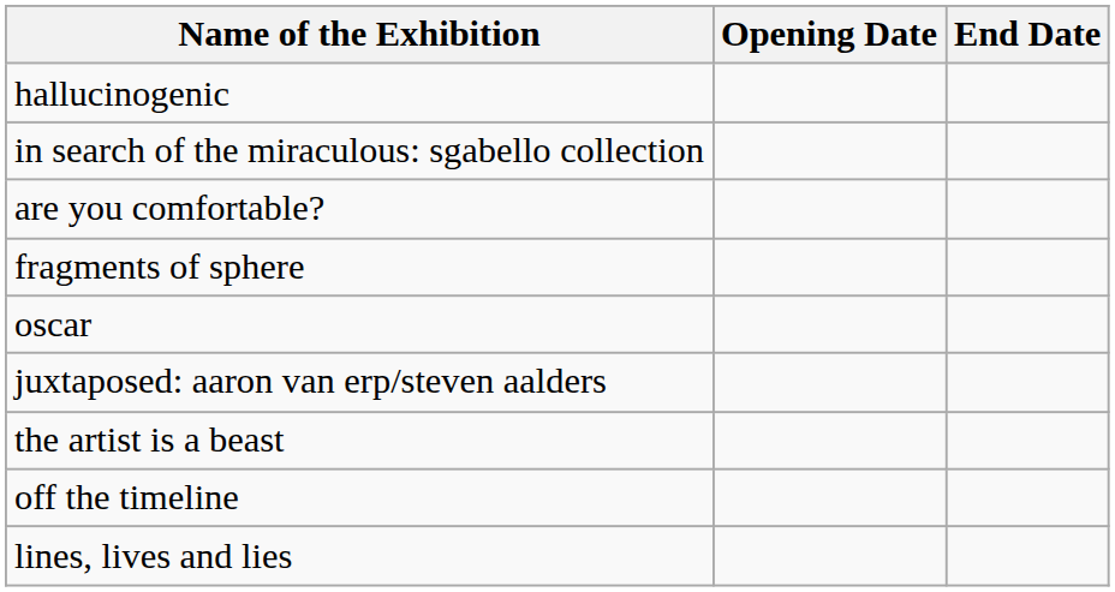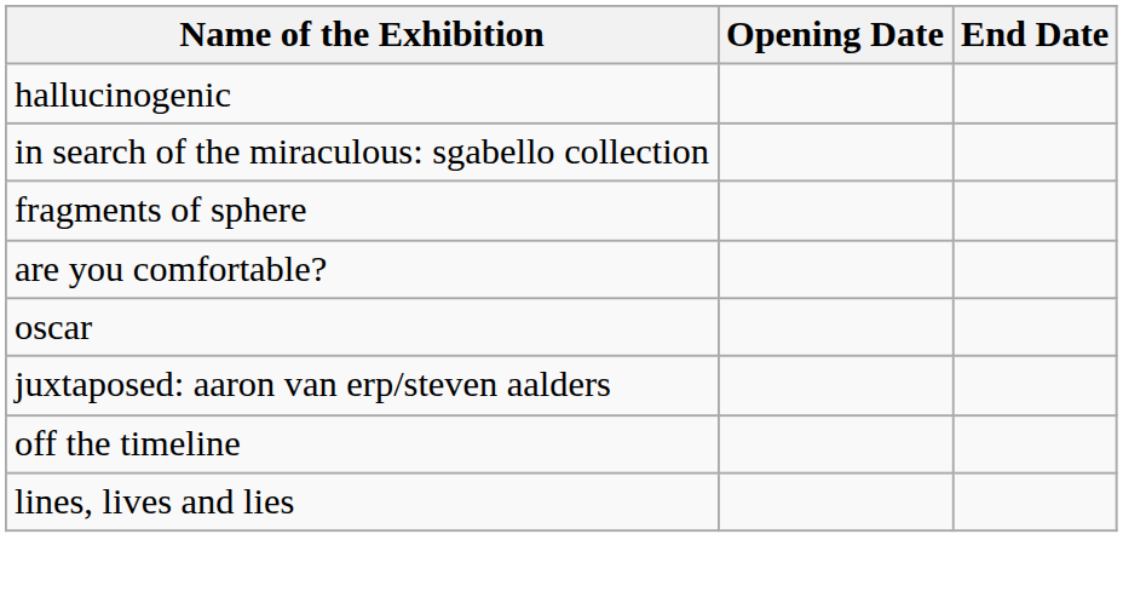rows swapped: fragments of sphere <-> are you comfortable?
- row: the artist is a beast
